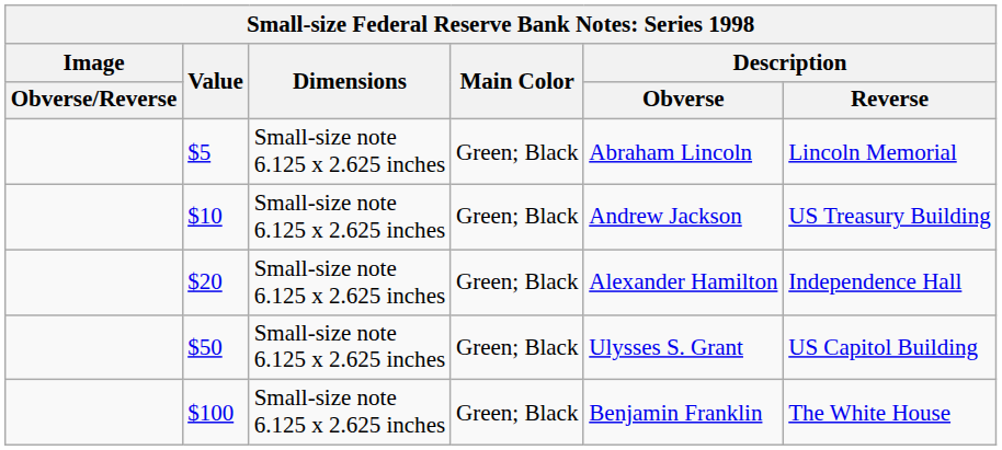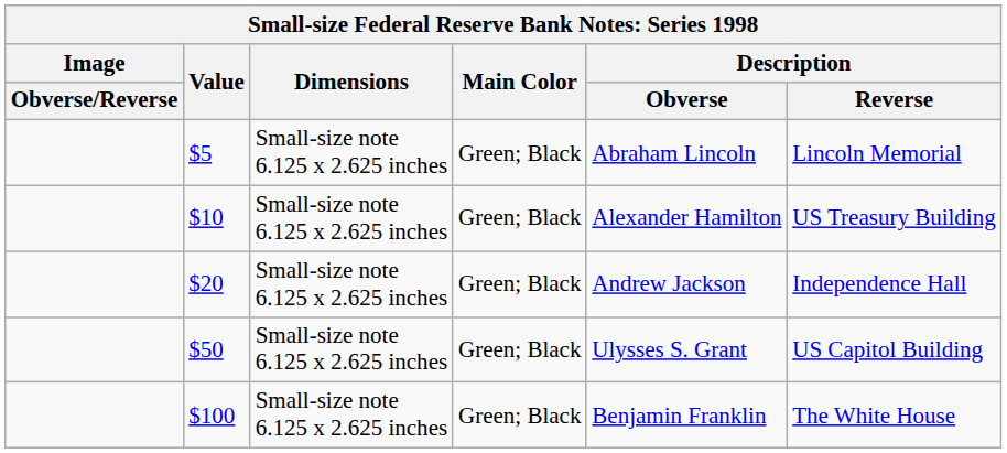$10 | Description / Obverse: Andrew Jackson -> Alexander Hamilton
$20 | Description / Obverse: Alexander Hamilton -> Andrew Jackson
